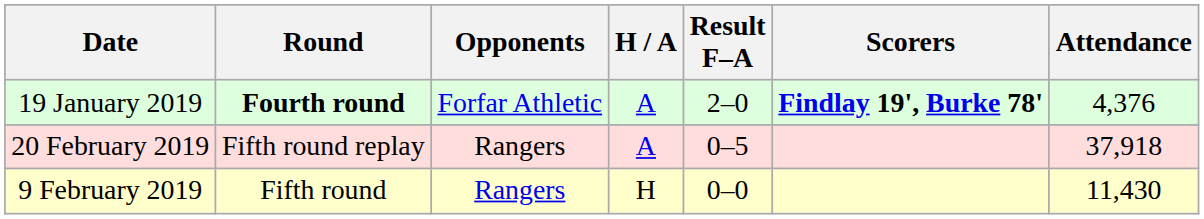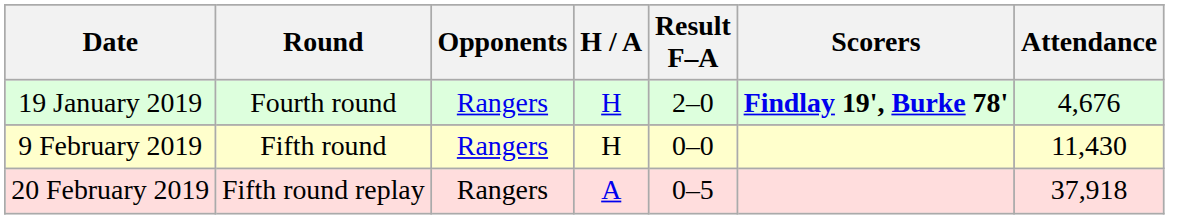19 January 2019 | Round: bold -> normal
19 January 2019 | Opponents: Forfar Athletic -> Rangers
19 January 2019 | H / A: A -> H
19 January 2019 | Attendance: 4,376 -> 4,676
rows swapped: 9 February 2019 <-> 20 February 2019
